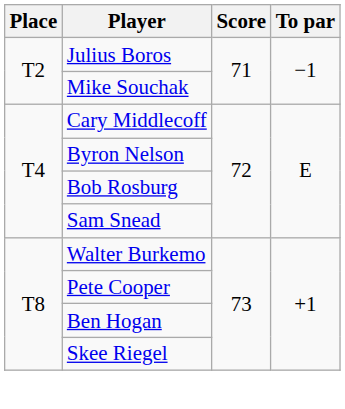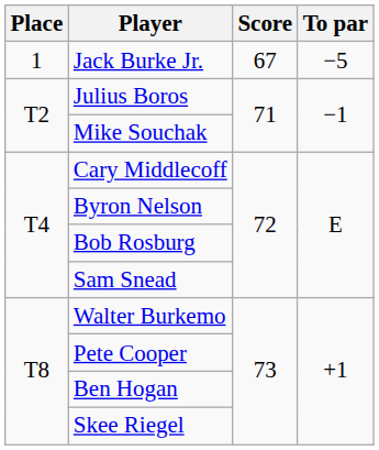+ row: 1 | Jack Burke Jr. | 67 | −5
